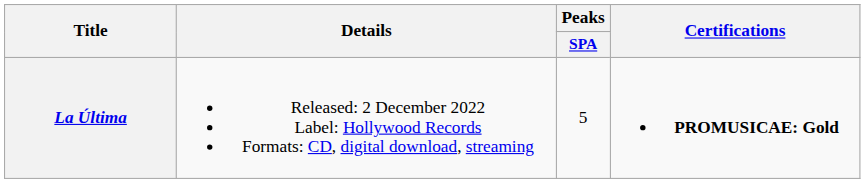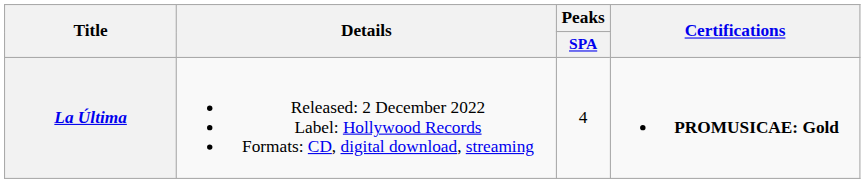La Última | Peaks / SPA: 5 -> 4
